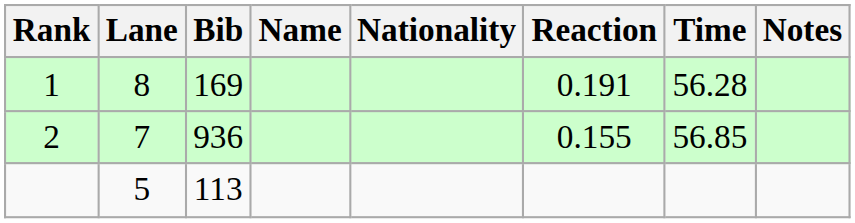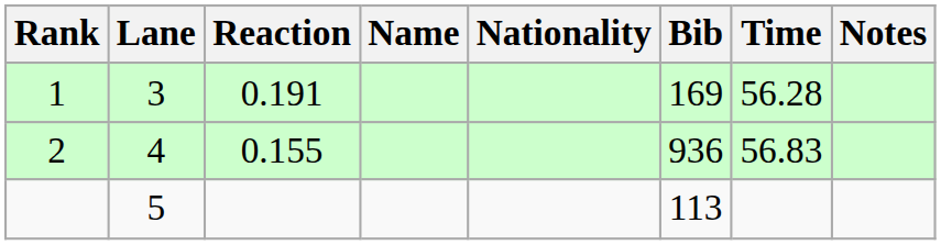columns swapped: Bib <-> Reaction
1 | Lane: 8 -> 3
2 | Lane: 7 -> 4
2 | Time: 56.85 -> 56.83
